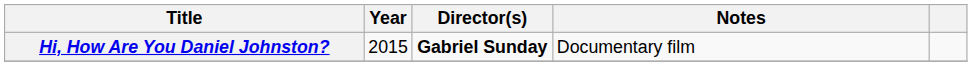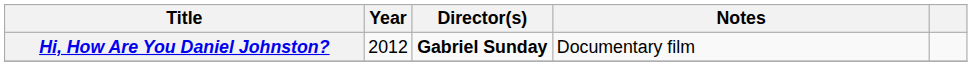Hi, How Are You Daniel Johnston? | Year: 2015 -> 2012
